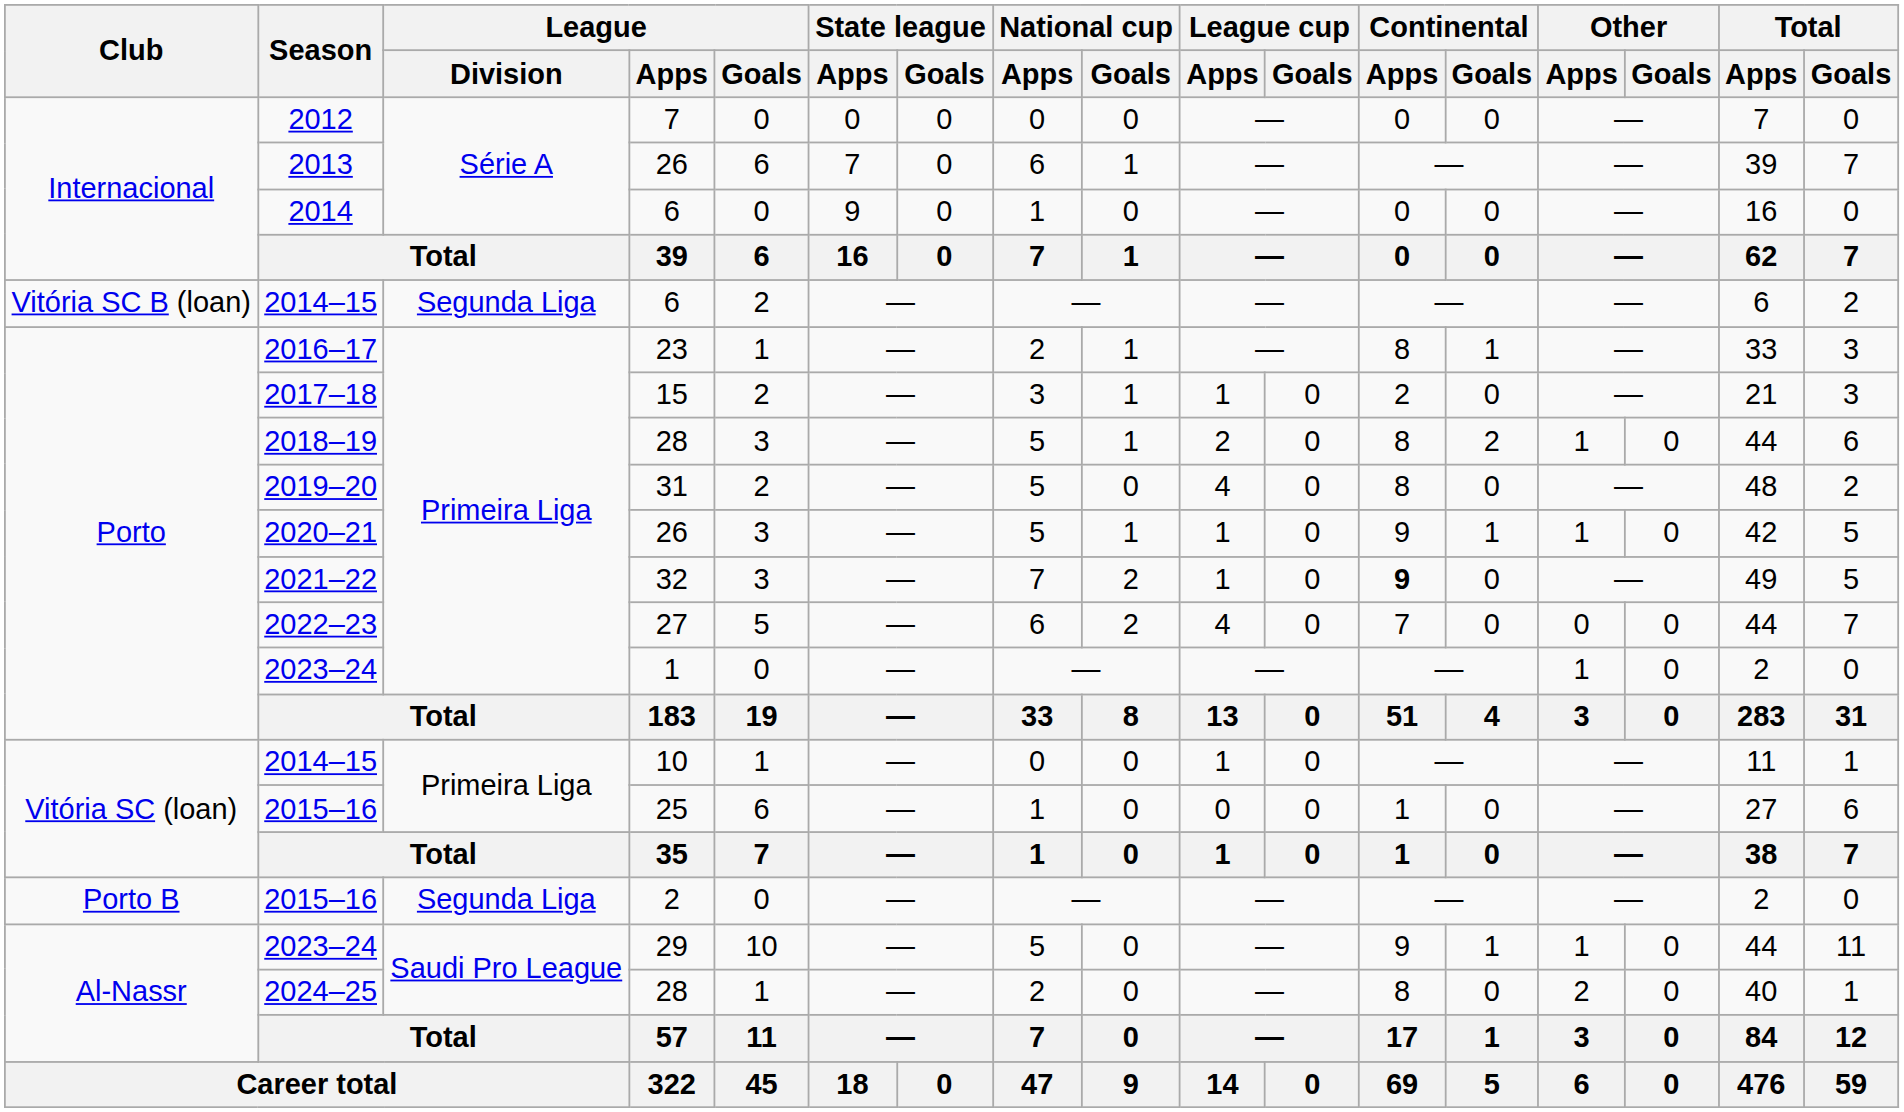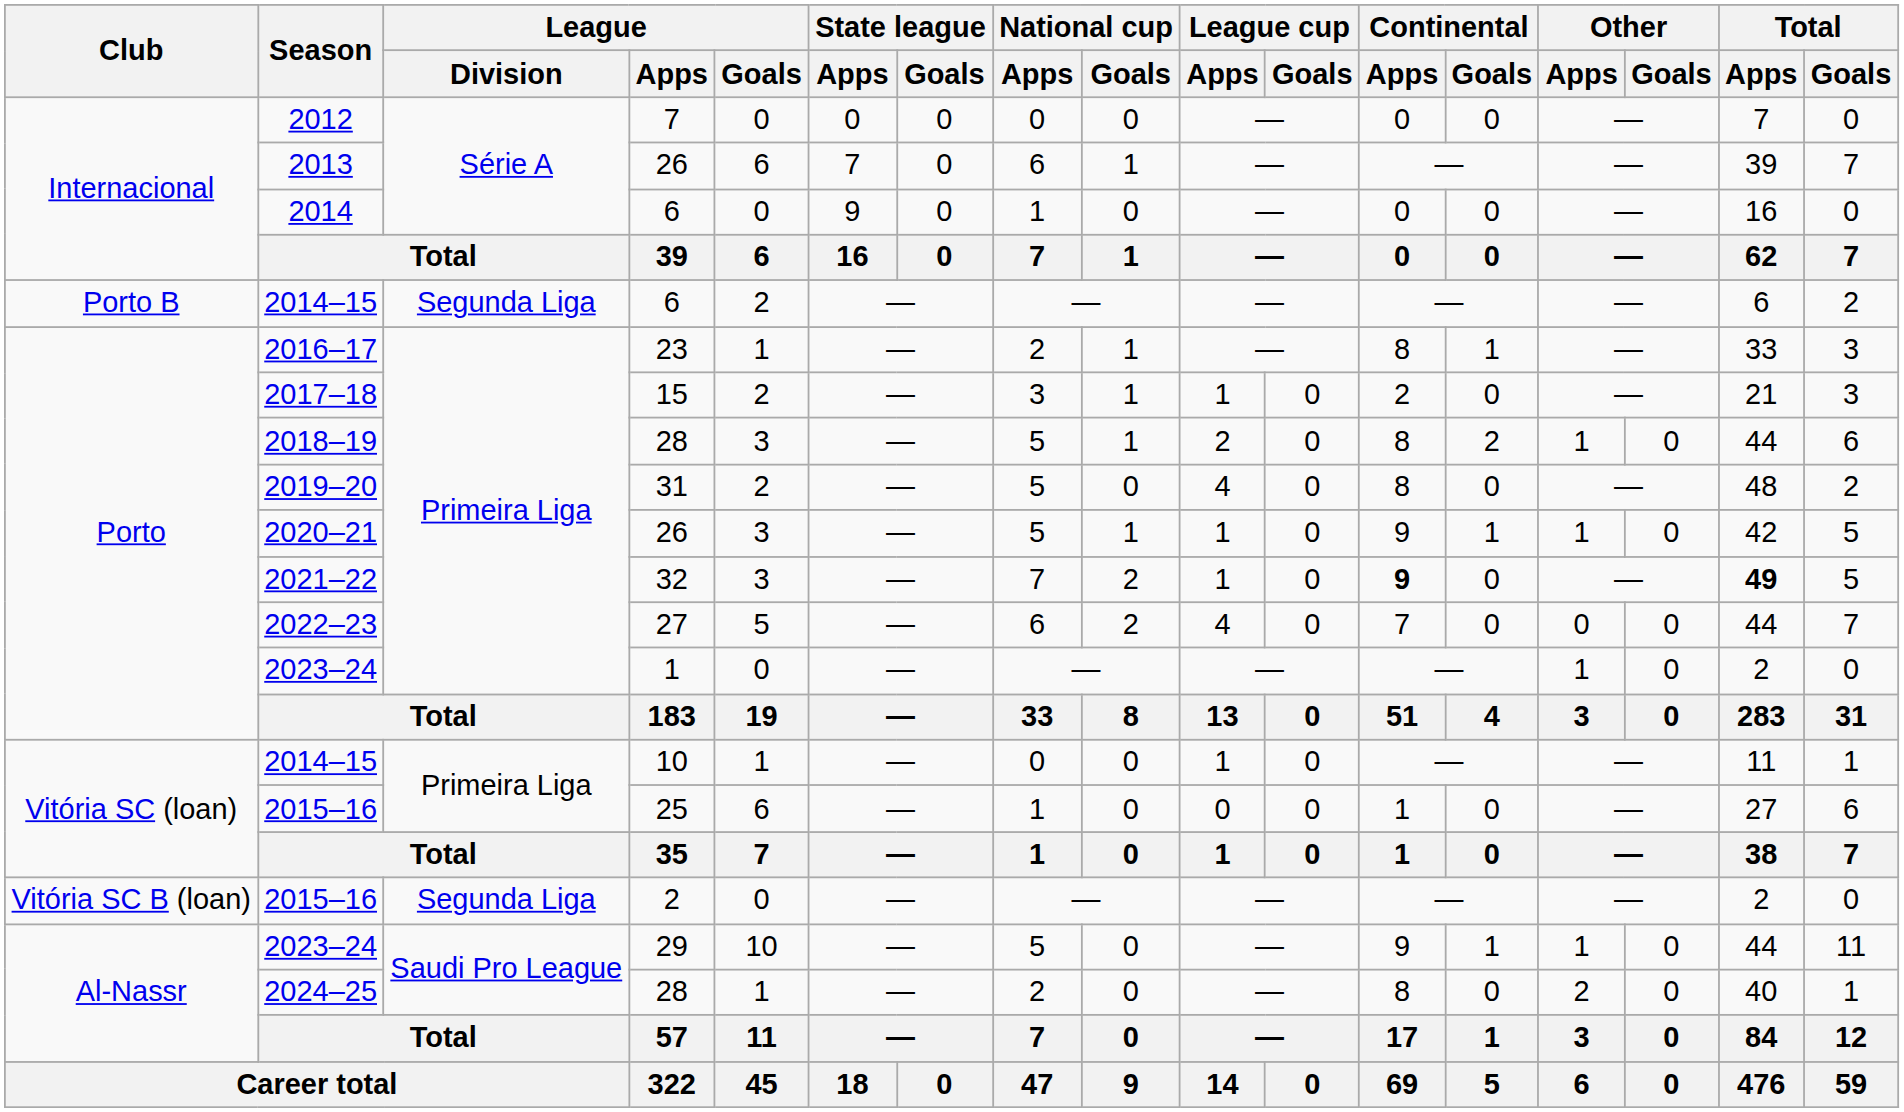2014–15 / 6 | Club: Vitória SC B (loan) -> Porto B
2021–22 | Total / Apps: normal -> bold
2015–16 / 2 | Club: Porto B -> Vitória SC B (loan)
